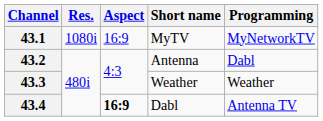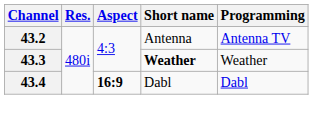- row: 43.1 | 1080i | 16:9 | MyTV | MyNetworkTV
43.2 | Programming: Dabl -> Antenna TV
43.3 | Short name: normal -> bold
43.4 | Programming: Antenna TV -> Dabl
